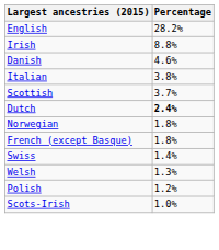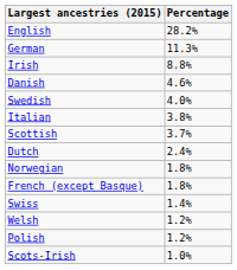+ row: German | 11.3%
+ row: Swedish | 4.0%
Dutch | Percentage: bold -> normal
Welsh | Percentage: 1.3% -> 1.2%
